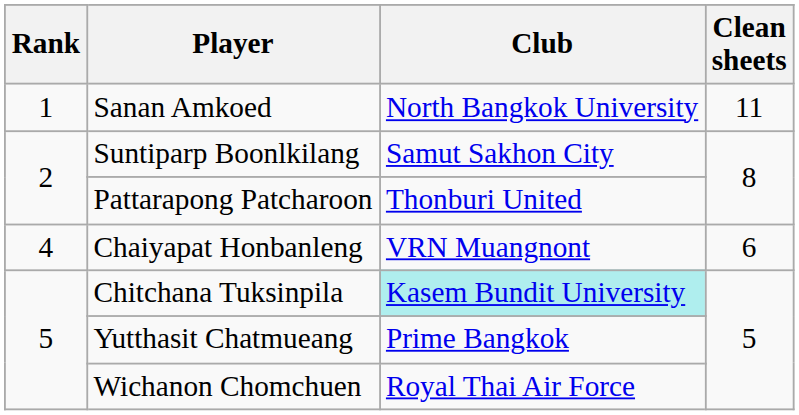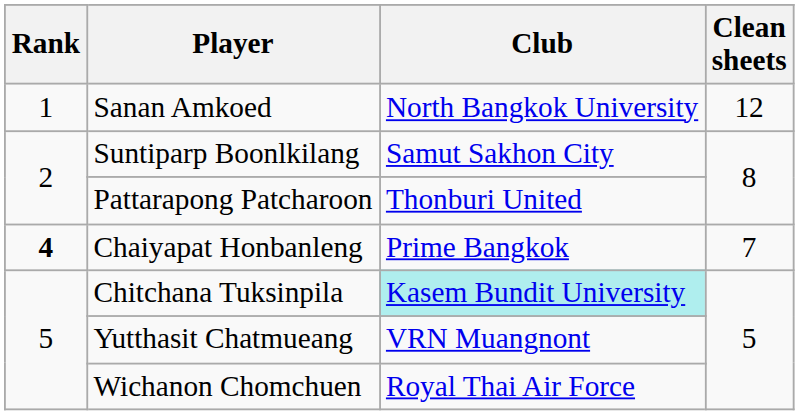Sanan Amkoed | Clean sheets: 11 -> 12
Chaiyapat Honbanleng | Rank: normal -> bold
Chaiyapat Honbanleng | Club: VRN Muangnont -> Prime Bangkok
Chaiyapat Honbanleng | Clean sheets: 6 -> 7
Yutthasit Chatmueang | Club: Prime Bangkok -> VRN Muangnont
